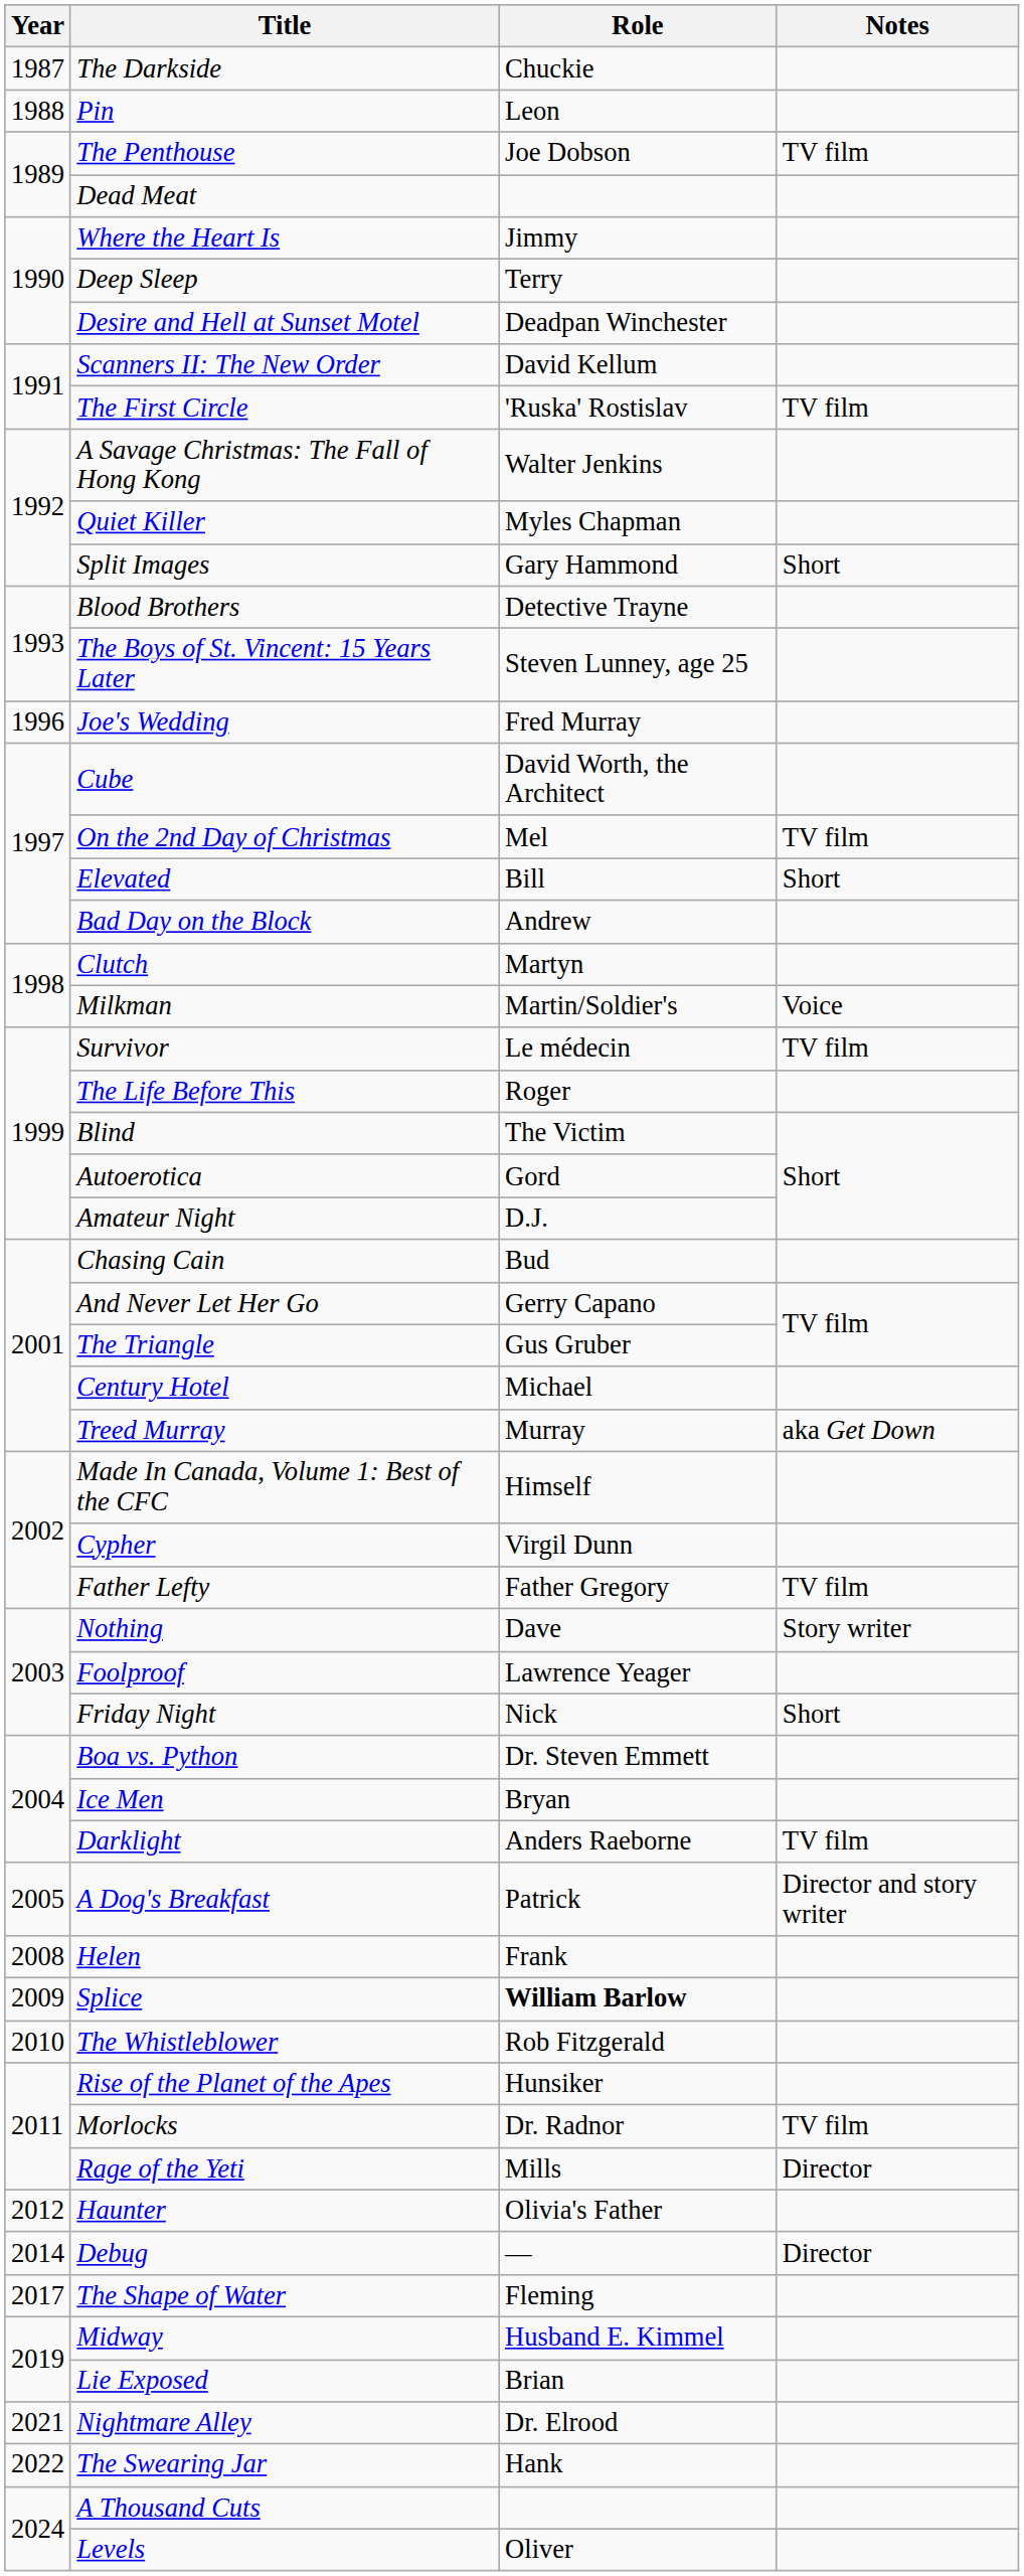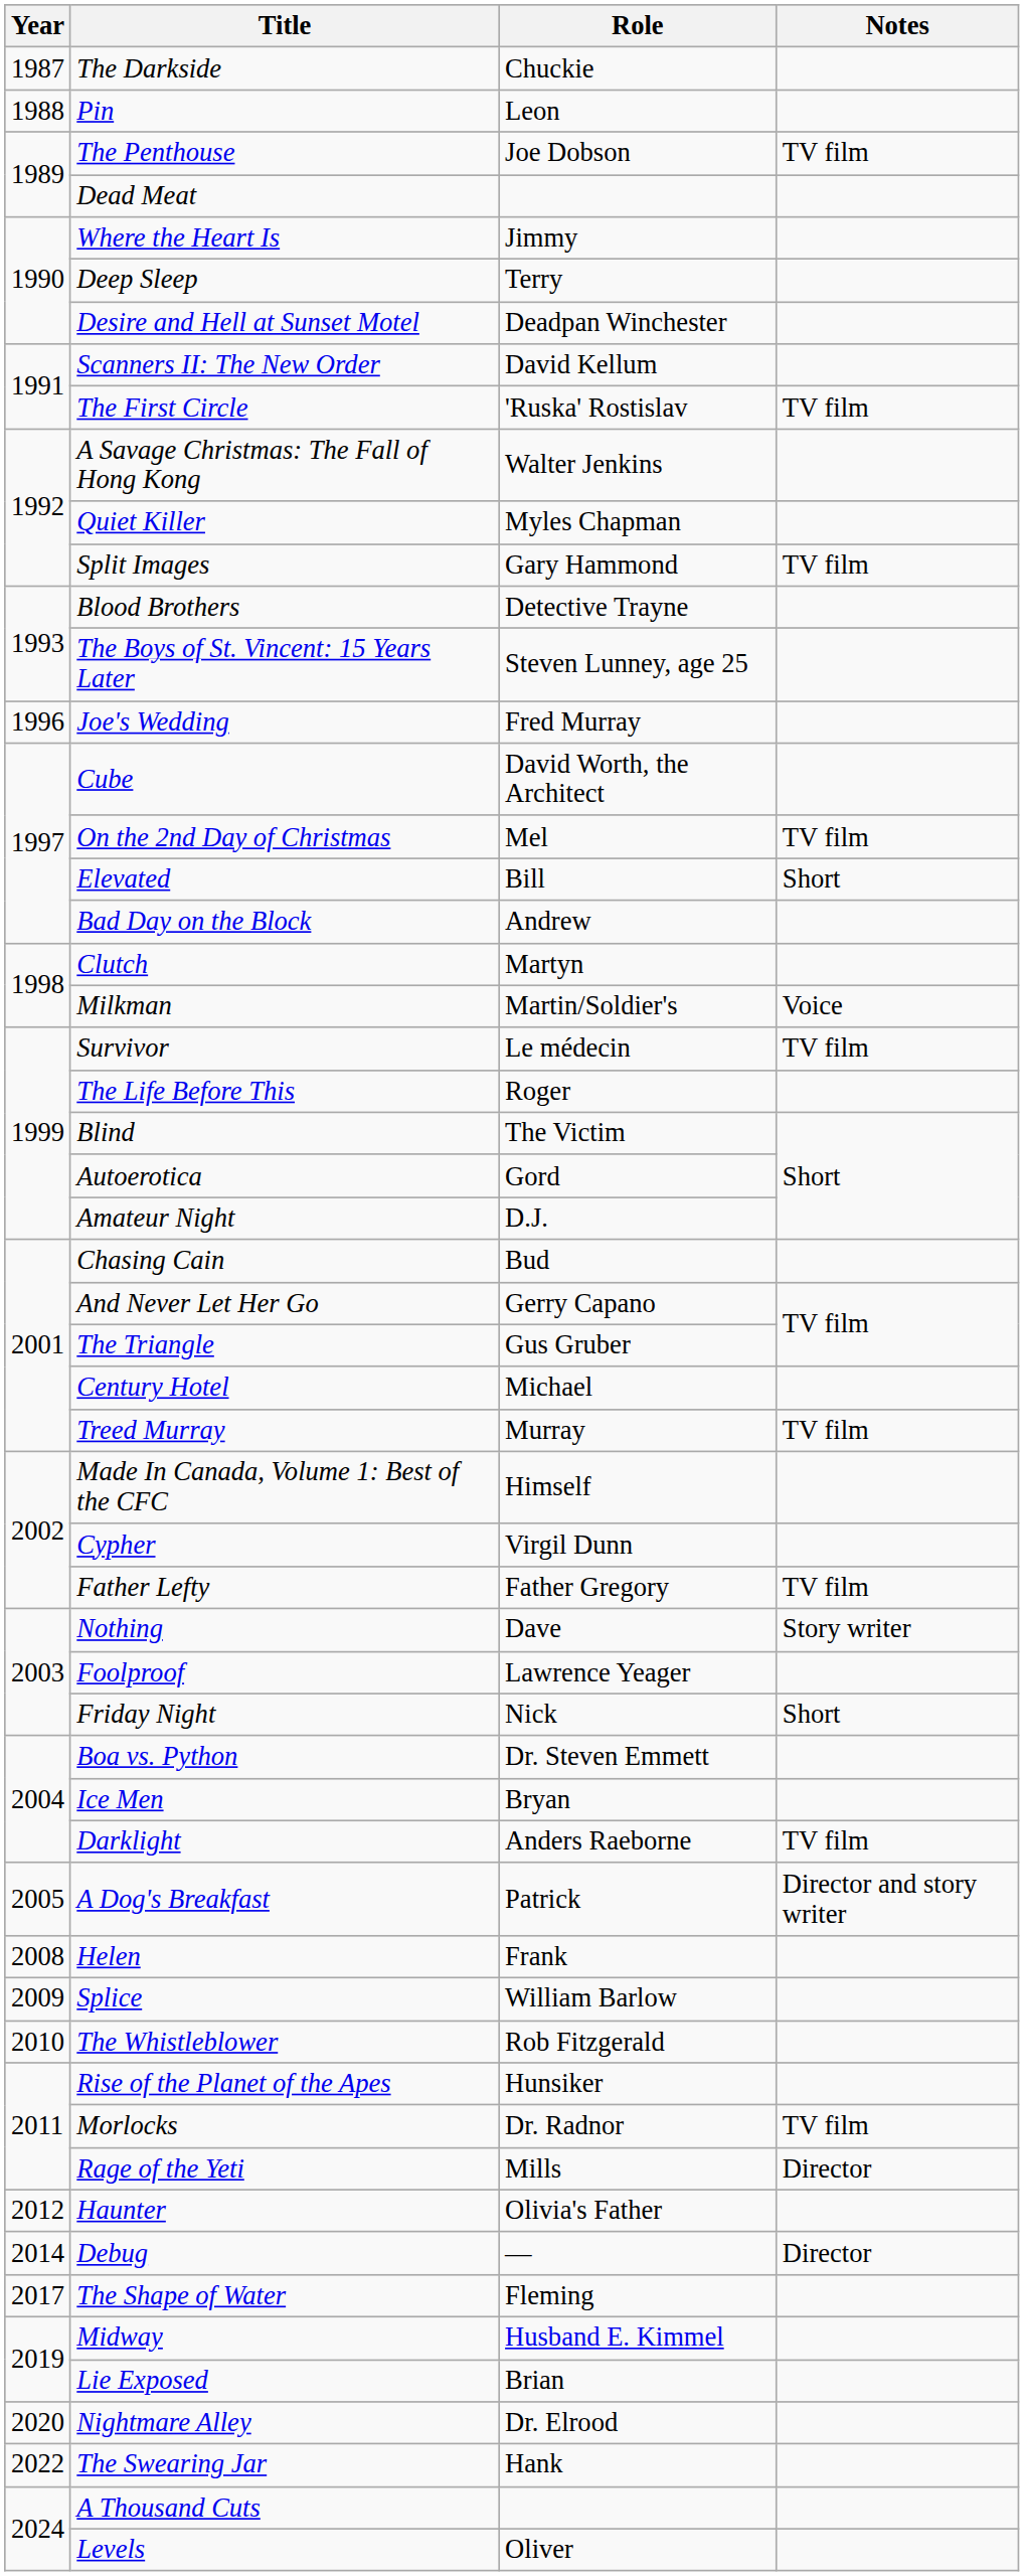Split Images | Notes: Short -> TV film
Treed Murray | Notes: aka Get Down -> TV film
Splice | Role: bold -> normal
Nightmare Alley | Year: 2021 -> 2020
